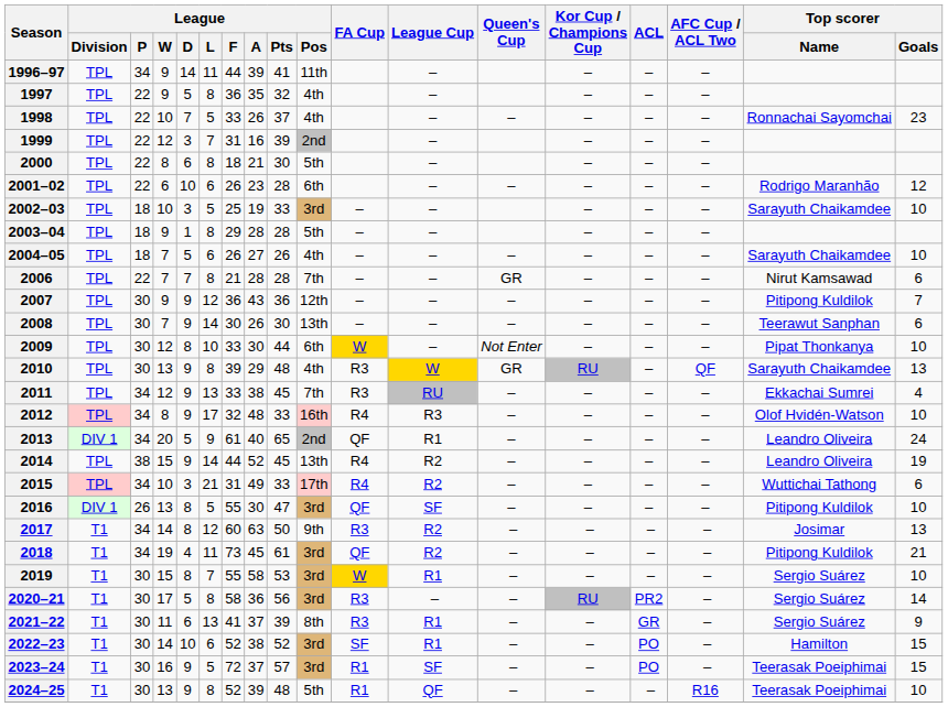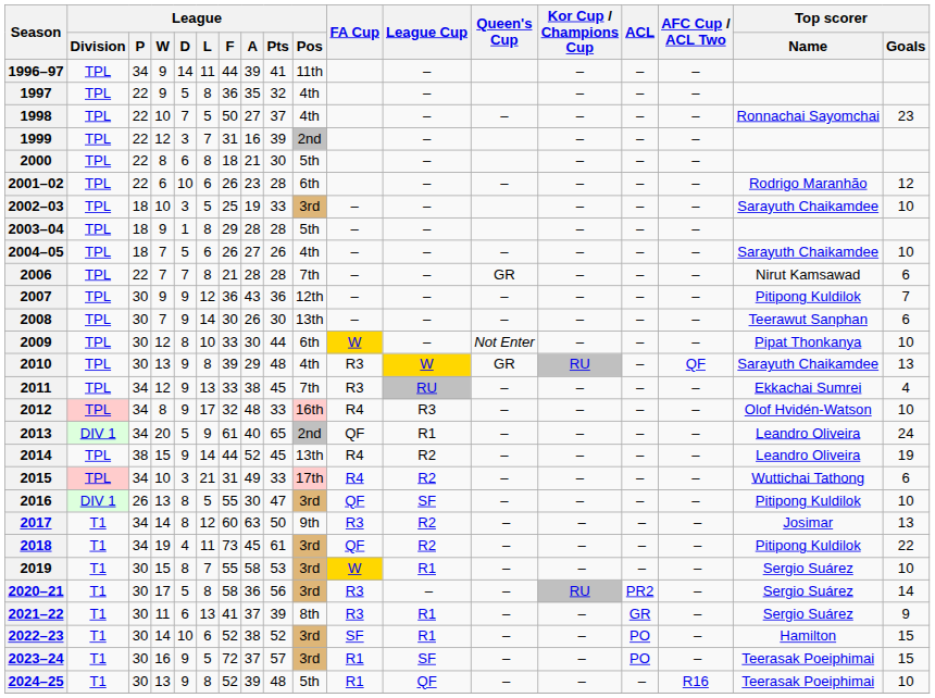1998 | League / F: 33 -> 50
1998 | League / A: 26 -> 27
2018 | Top scorer / Goals: 21 -> 22
